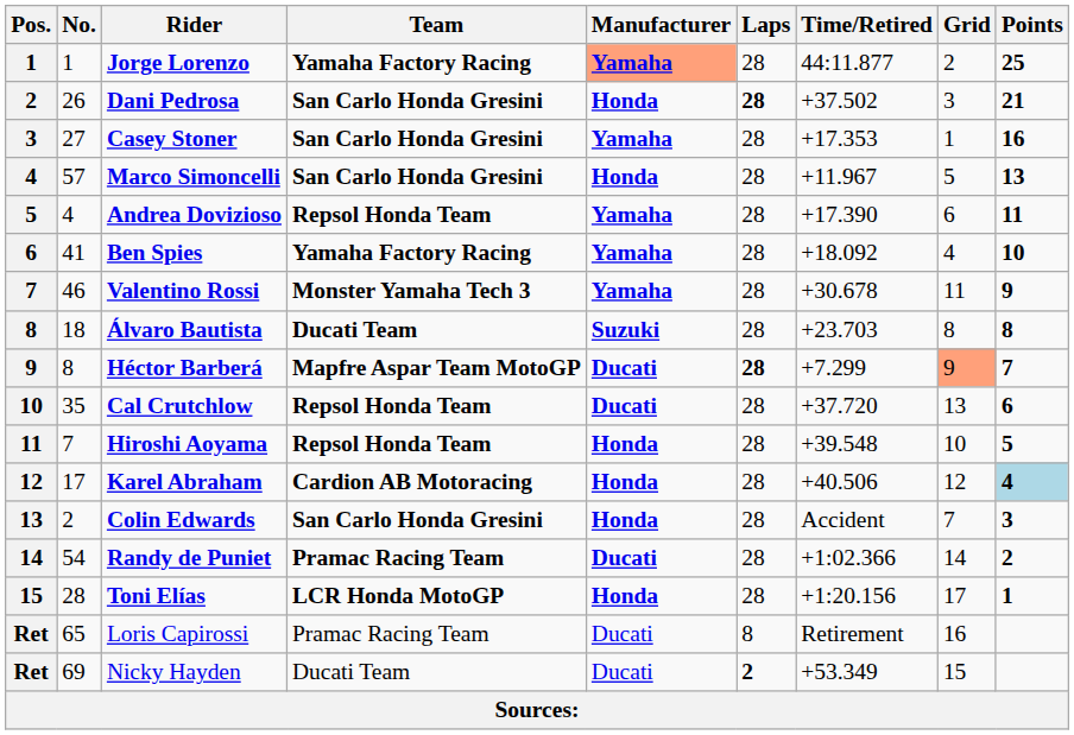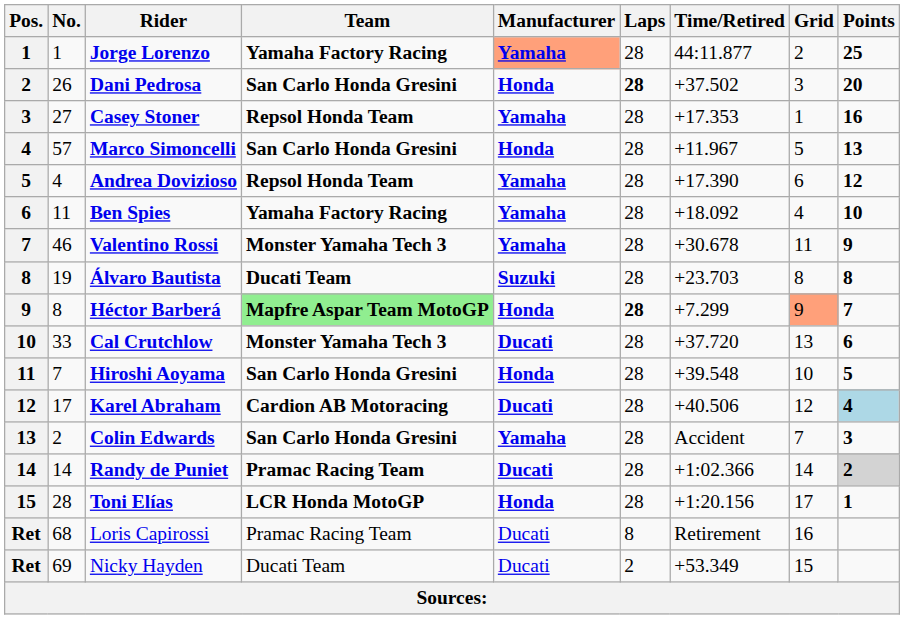Dani Pedrosa | Points: 21 -> 20
Casey Stoner | Team: San Carlo Honda Gresini -> Repsol Honda Team
Andrea Dovizioso | Points: 11 -> 12
Ben Spies | No.: 41 -> 11
Álvaro Bautista | No.: 18 -> 19
Héctor Barberá | Team: no background -> lightgreen background
Héctor Barberá | Manufacturer: Ducati -> Honda
Cal Crutchlow | No.: 35 -> 33
Cal Crutchlow | Team: Repsol Honda Team -> Monster Yamaha Tech 3
Hiroshi Aoyama | Team: Repsol Honda Team -> San Carlo Honda Gresini
Karel Abraham | Manufacturer: Honda -> Ducati
Colin Edwards | Manufacturer: Honda -> Yamaha
Randy de Puniet | No.: 54 -> 14
Randy de Puniet | Points: no background -> lightgrey background
Loris Capirossi | No.: 65 -> 68
Nicky Hayden | Laps: bold -> normal
